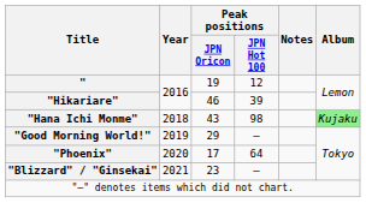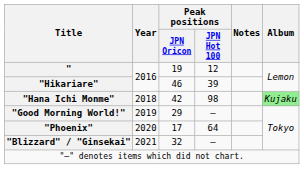"Hana Ichi Monme" | Peak positions / JPN Oricon: 43 -> 42
"Blizzard" / "Ginsekai" | Peak positions / JPN Oricon: 23 -> 32
